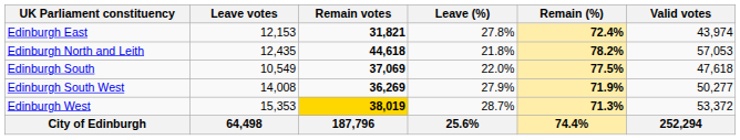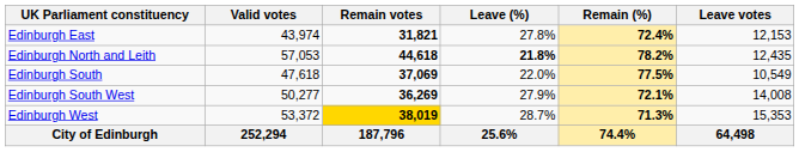columns swapped: Leave votes <-> Valid votes
Edinburgh North and Leith | Leave (%): normal -> bold
Edinburgh South West | Remain (%): 71.9% -> 72.1%
